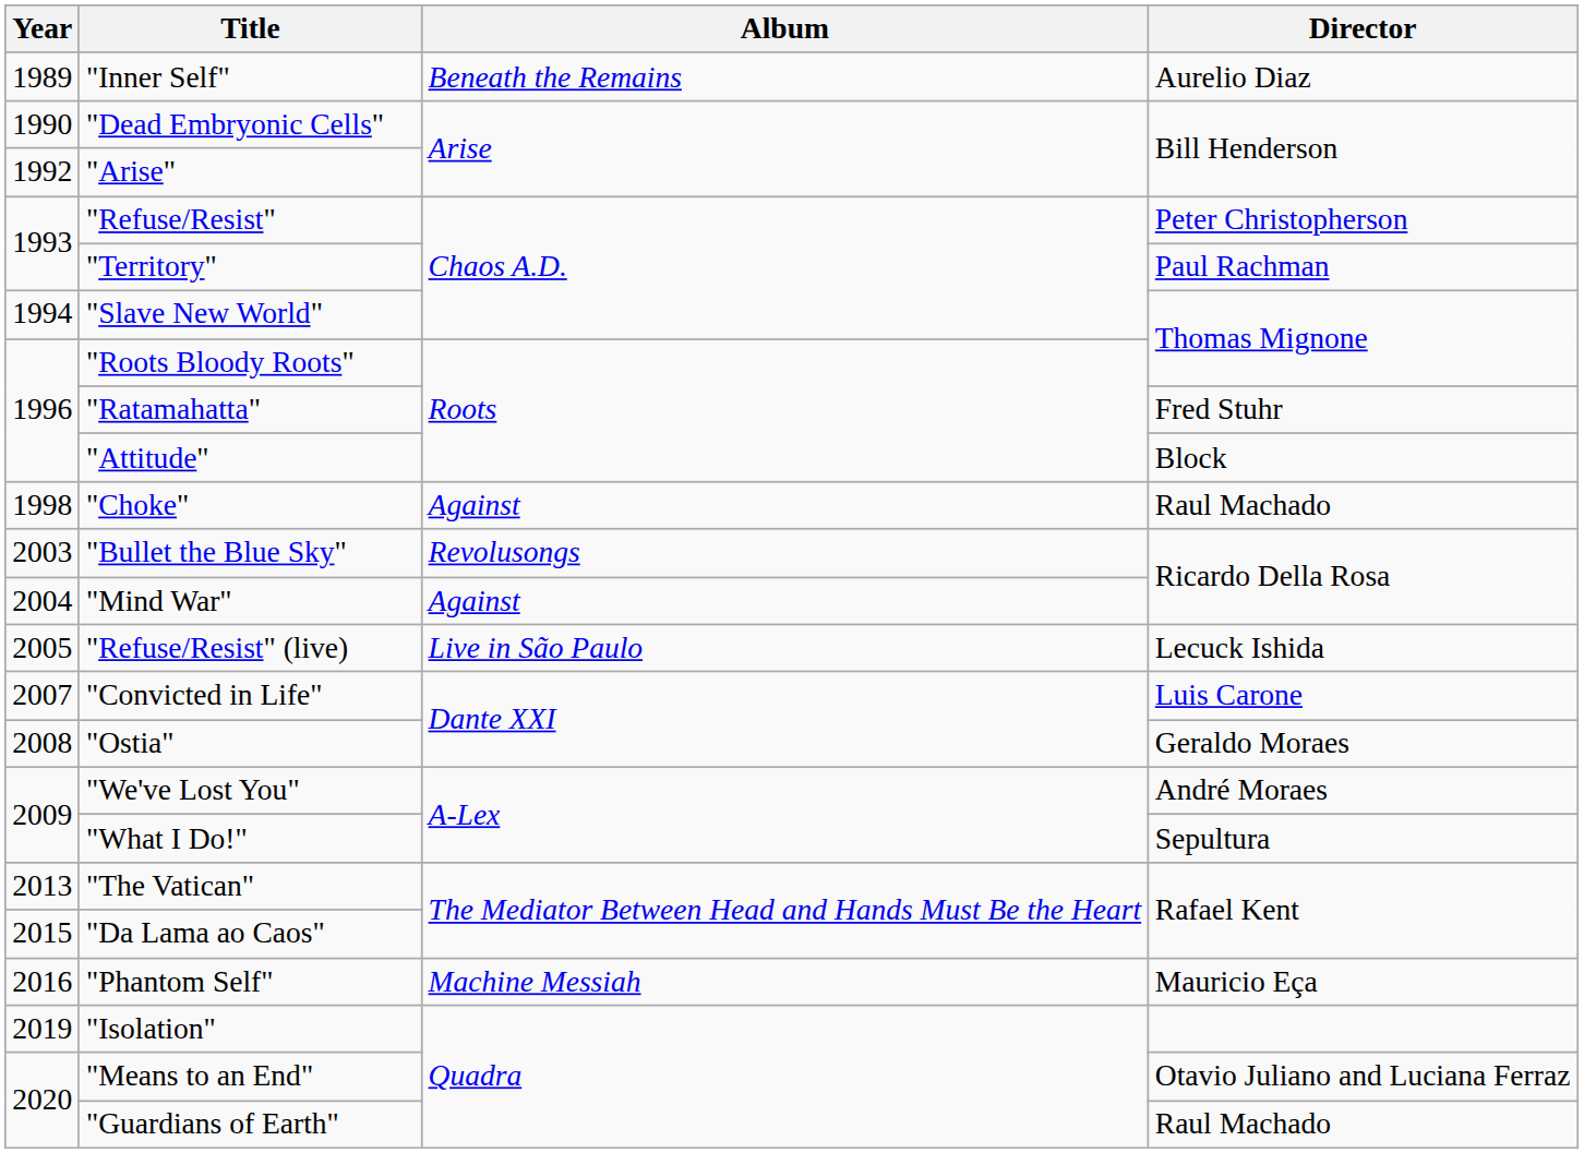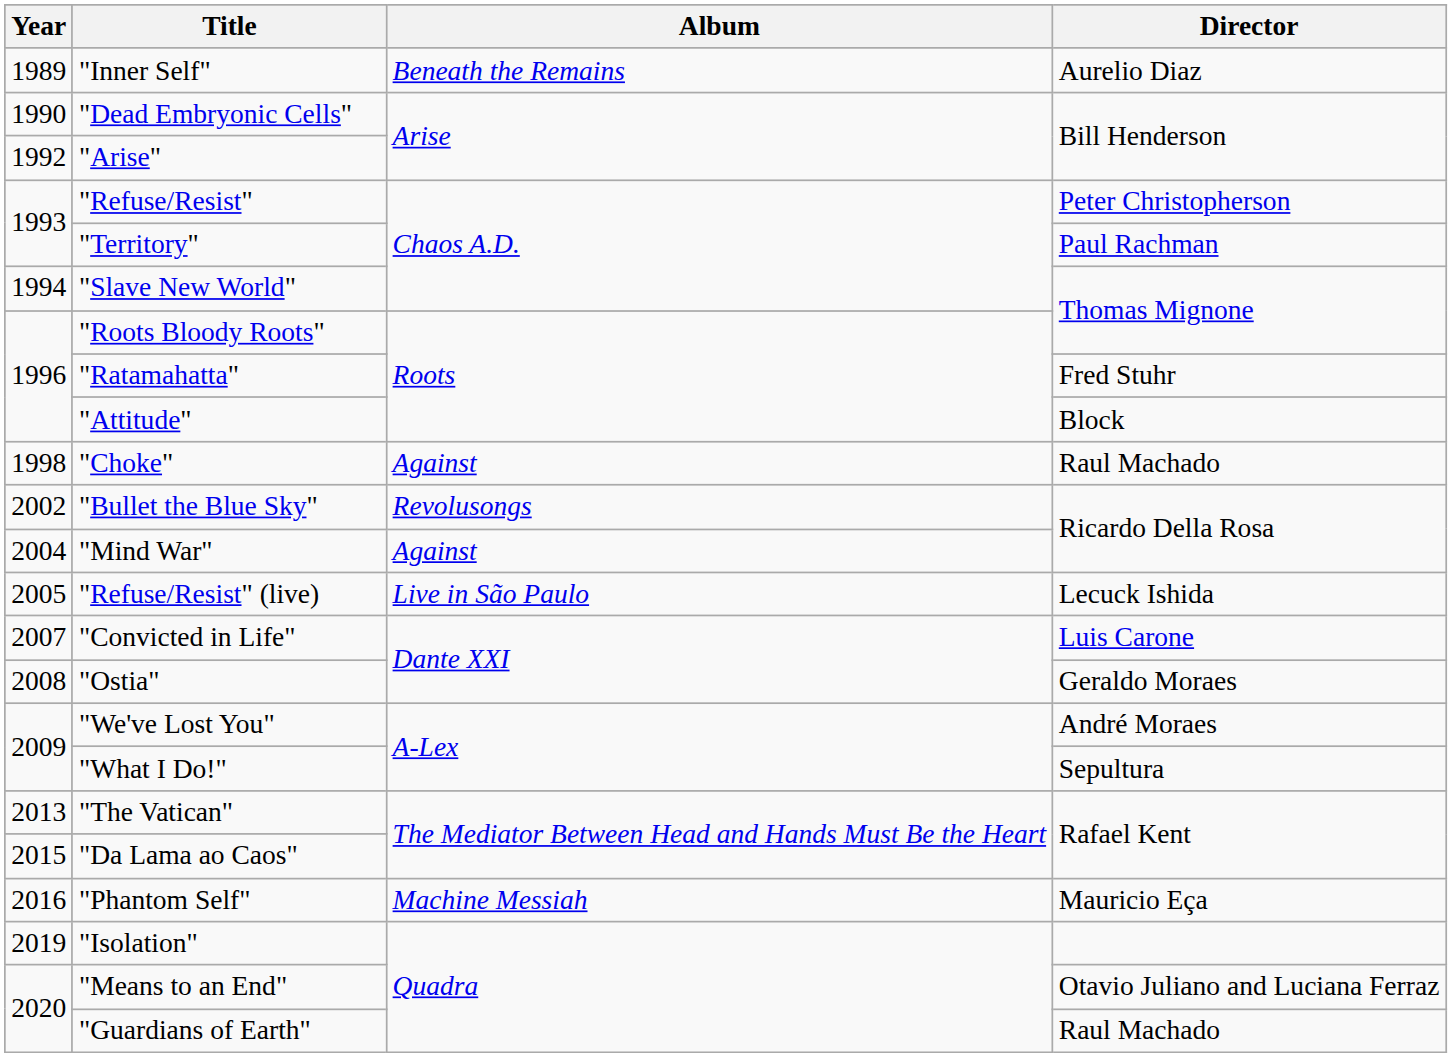"Bullet the Blue Sky" | Year: 2003 -> 2002
